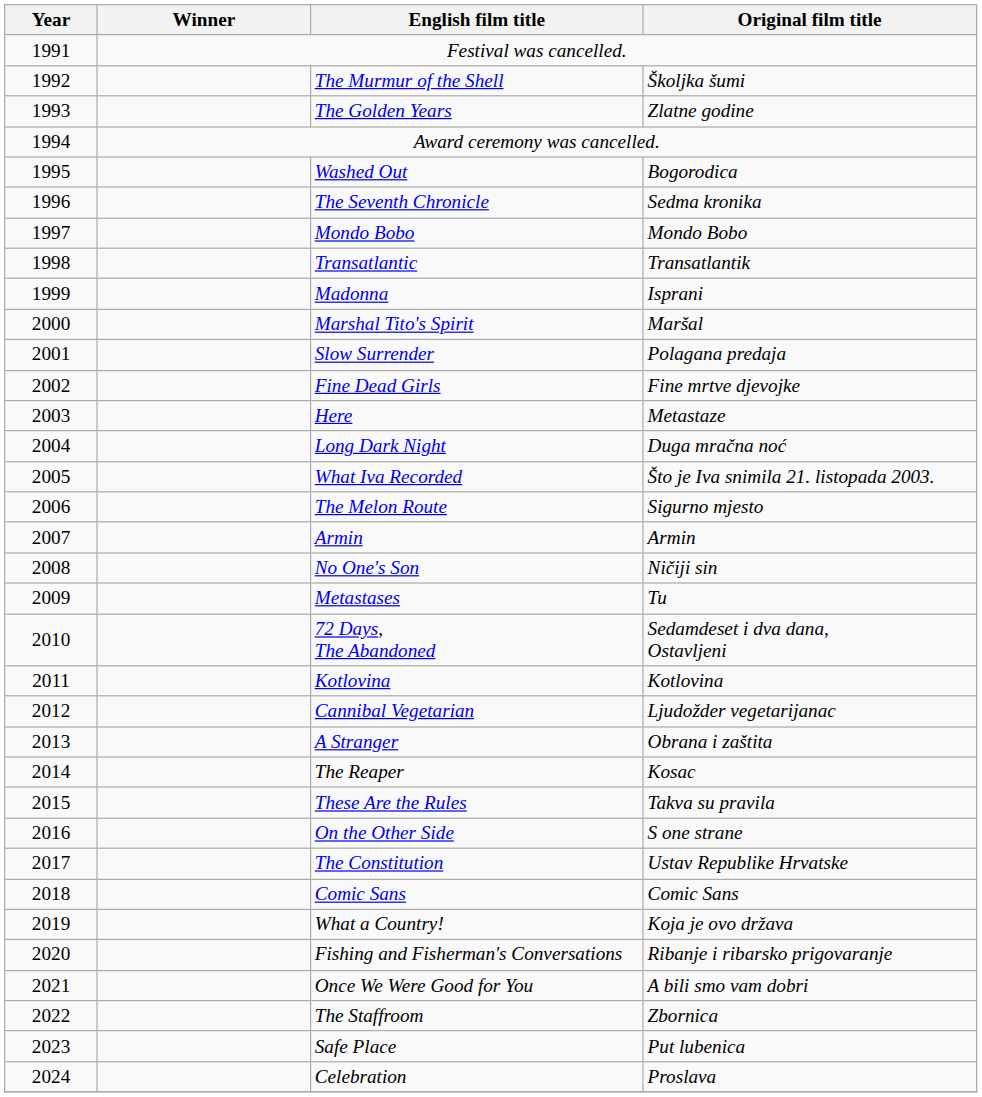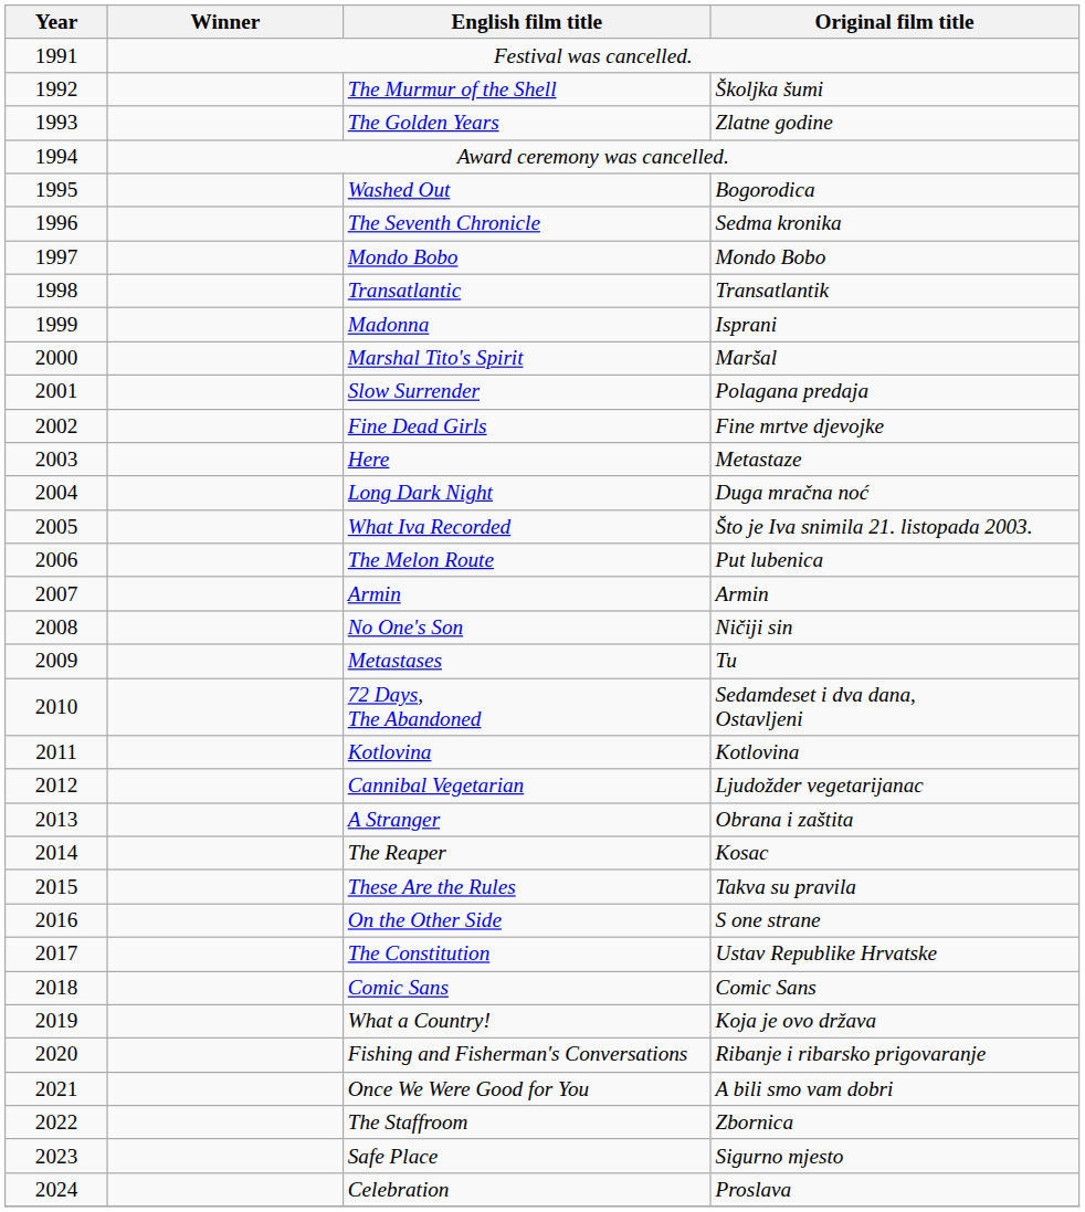The Melon Route | Original film title: Sigurno mjesto -> Put lubenica
Safe Place | Original film title: Put lubenica -> Sigurno mjesto
